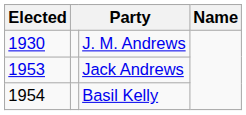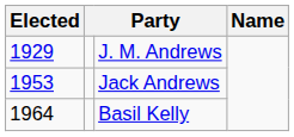J. M. Andrews | Elected: 1930 -> 1929
Basil Kelly | Elected: 1954 -> 1964
